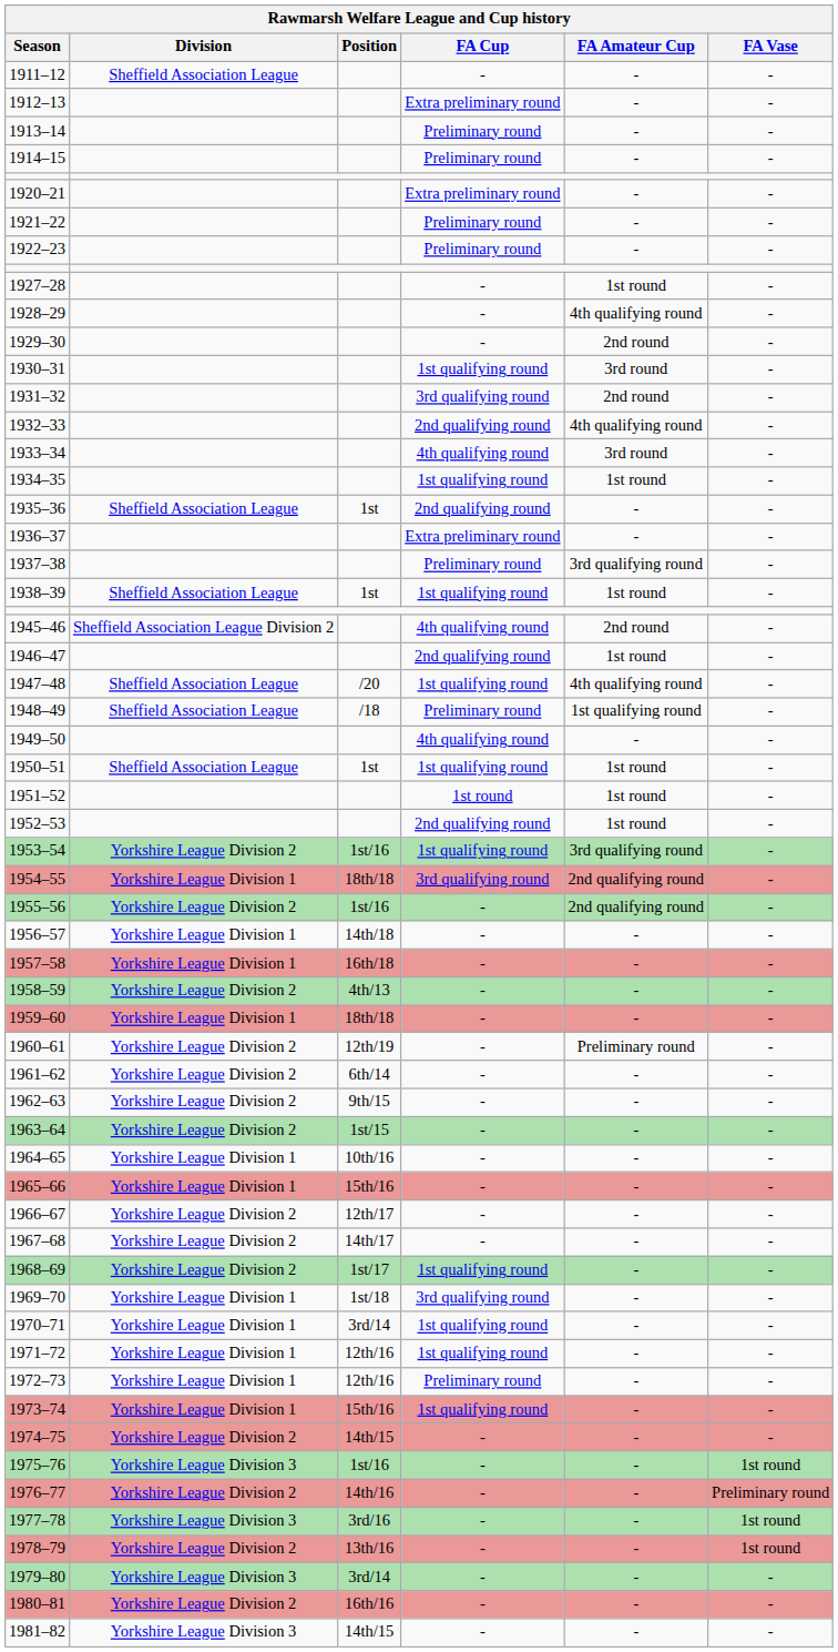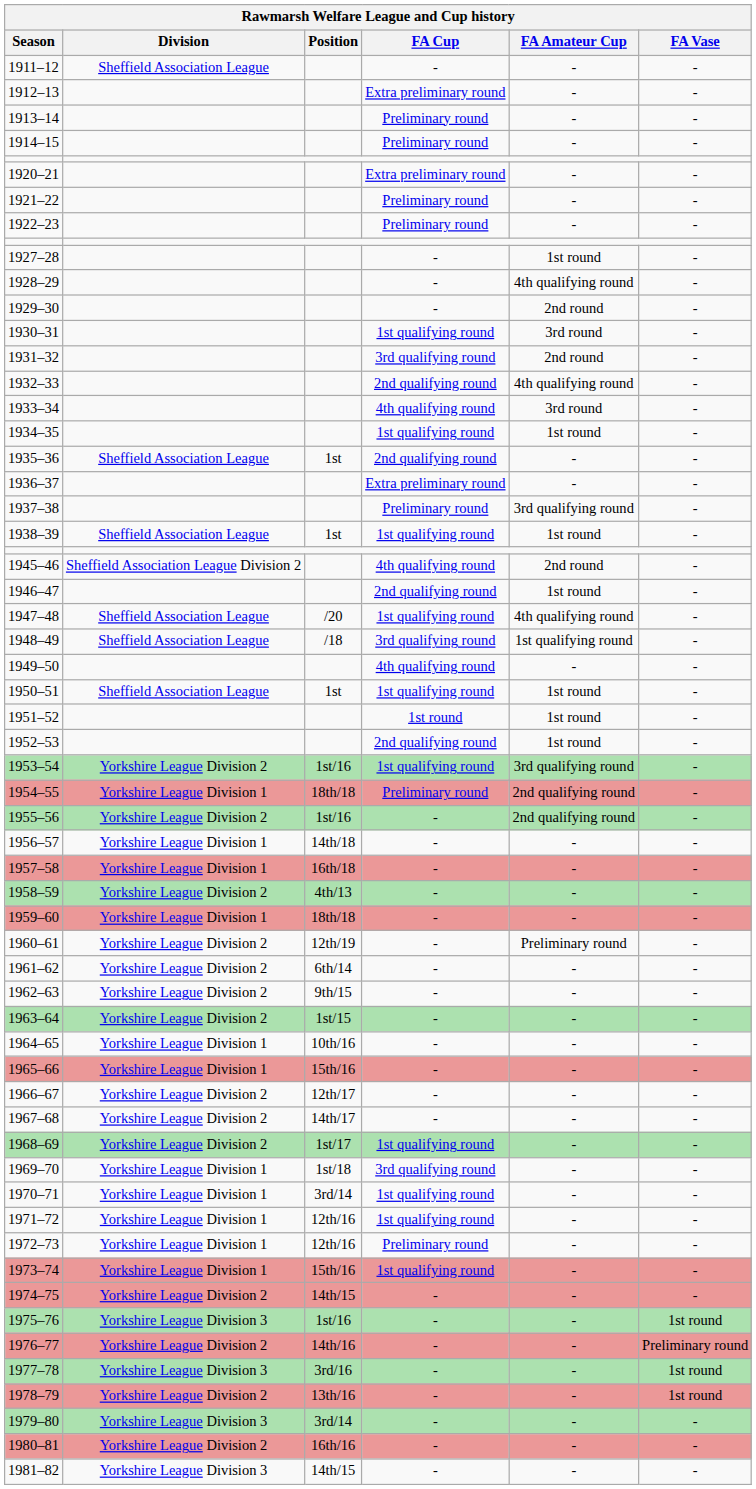1948–49 | FA Cup: Preliminary round -> 3rd qualifying round
1954–55 | FA Cup: 3rd qualifying round -> Preliminary round
